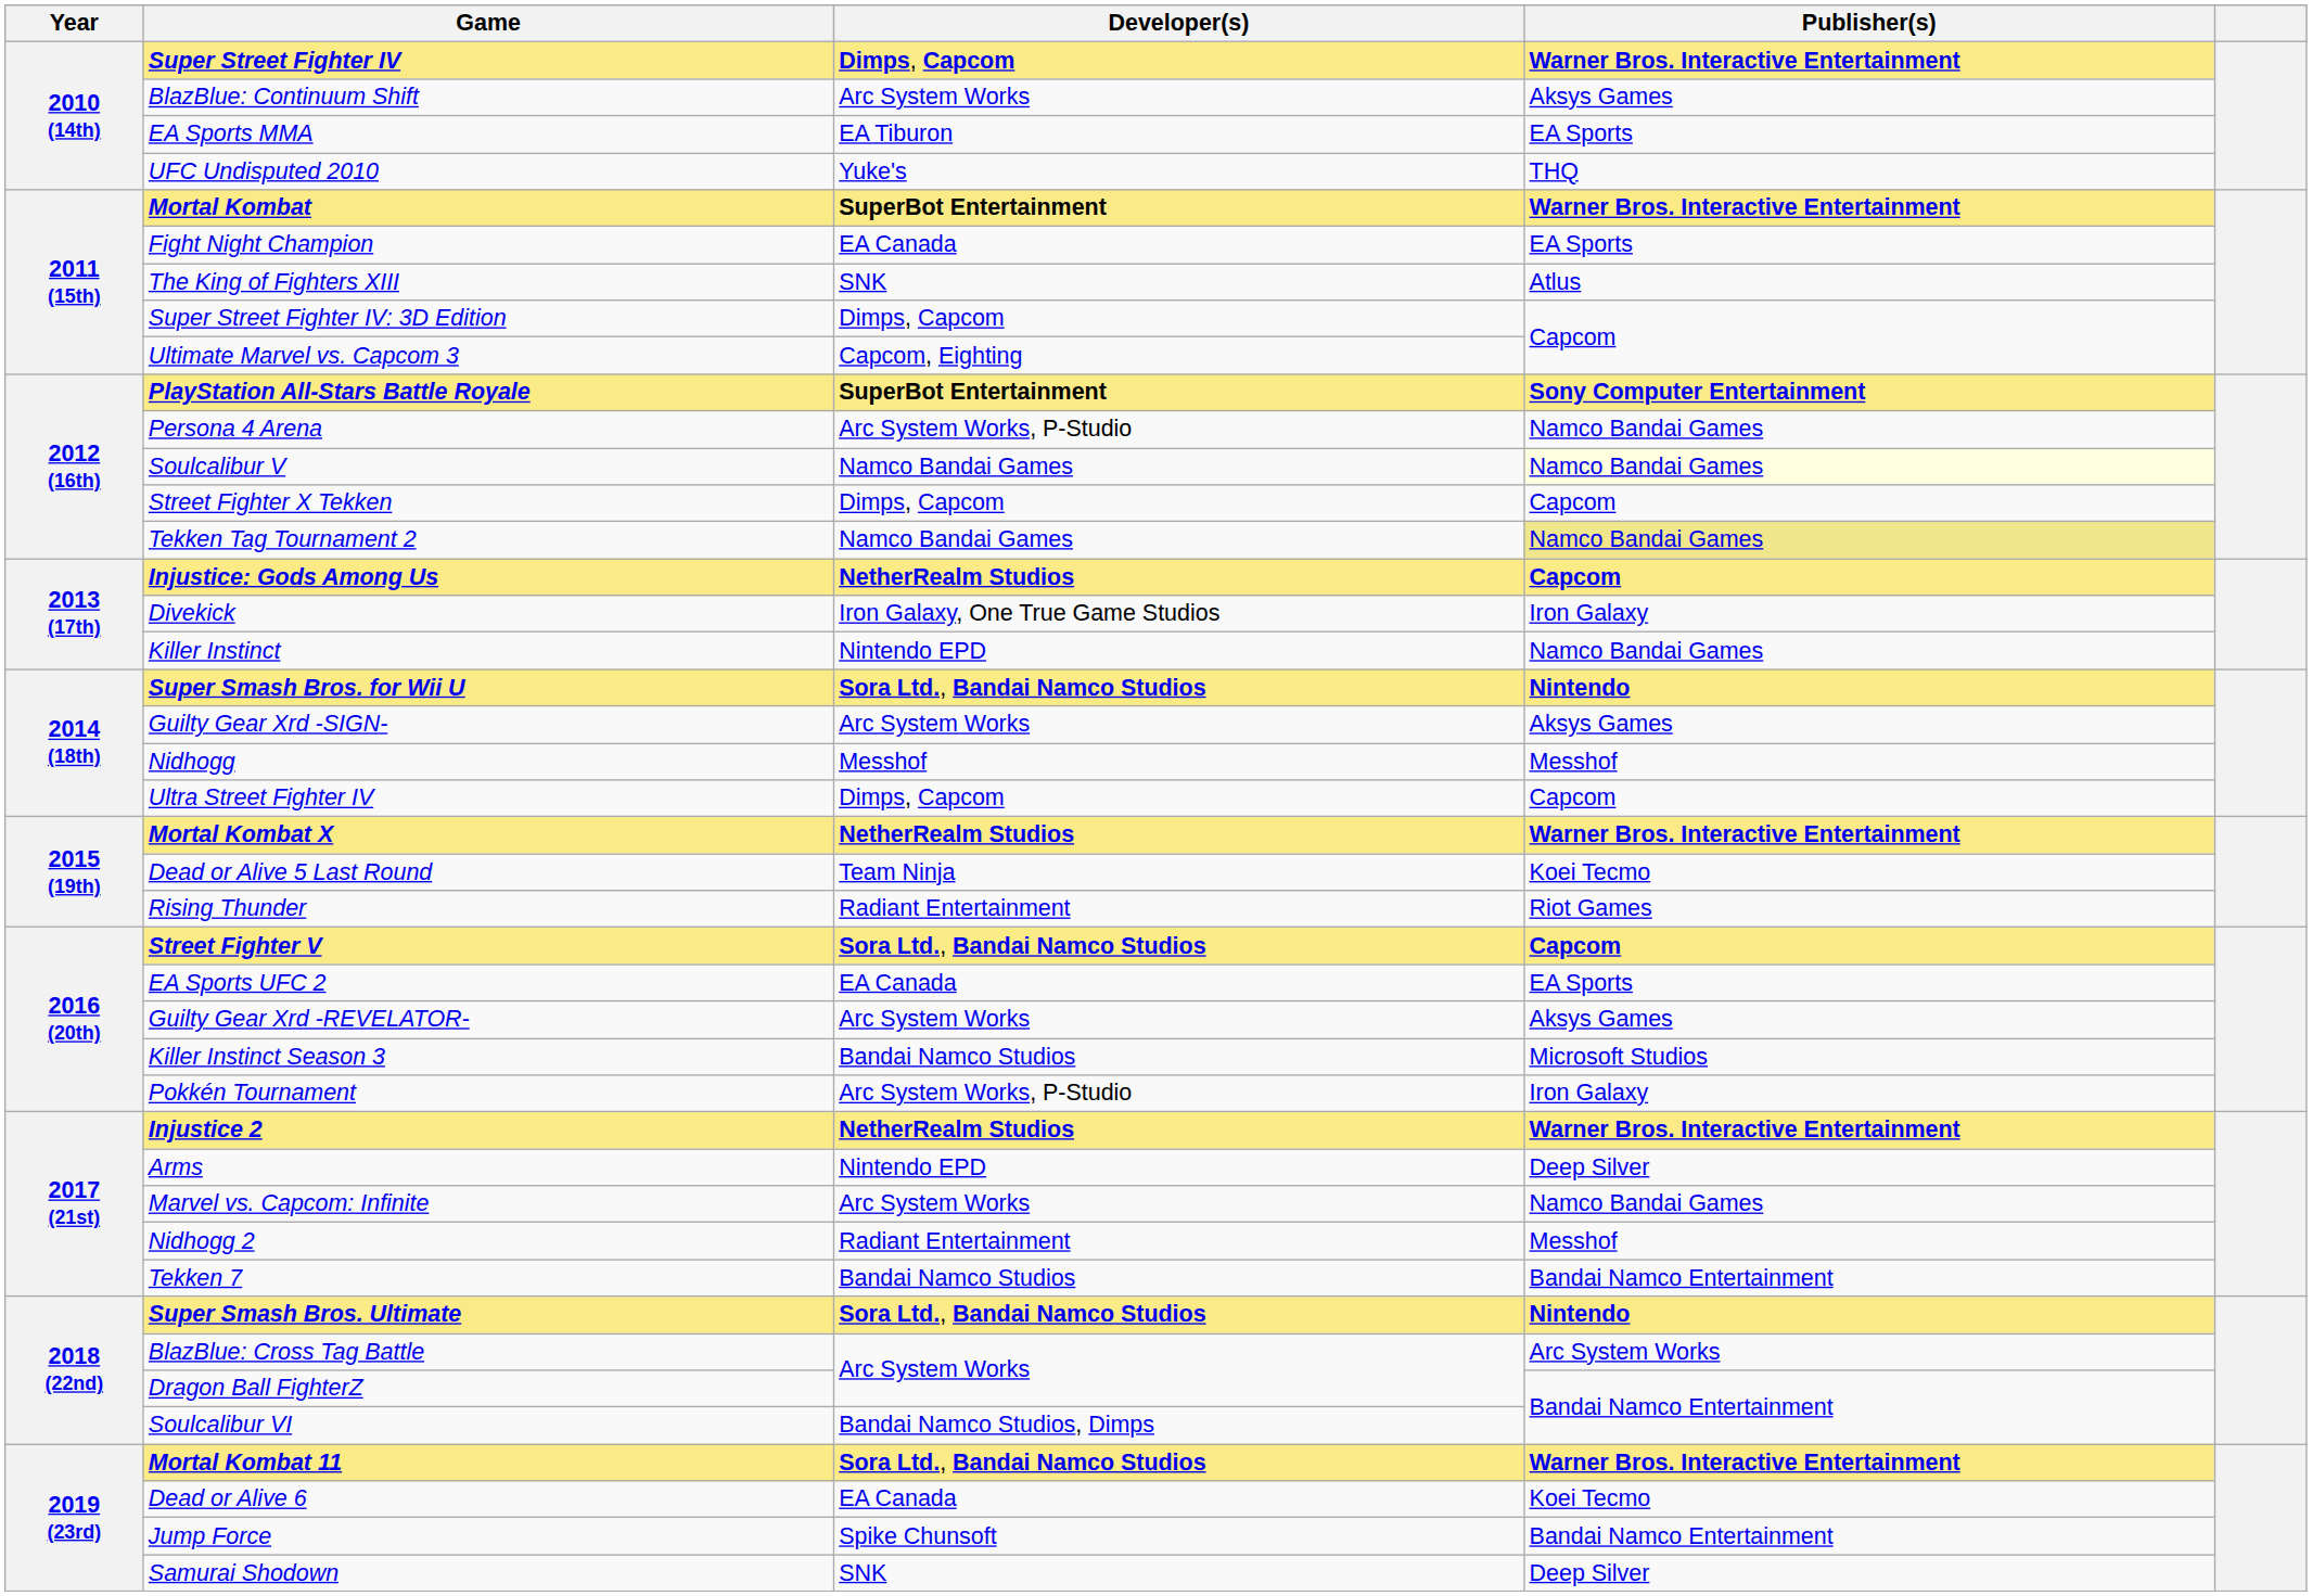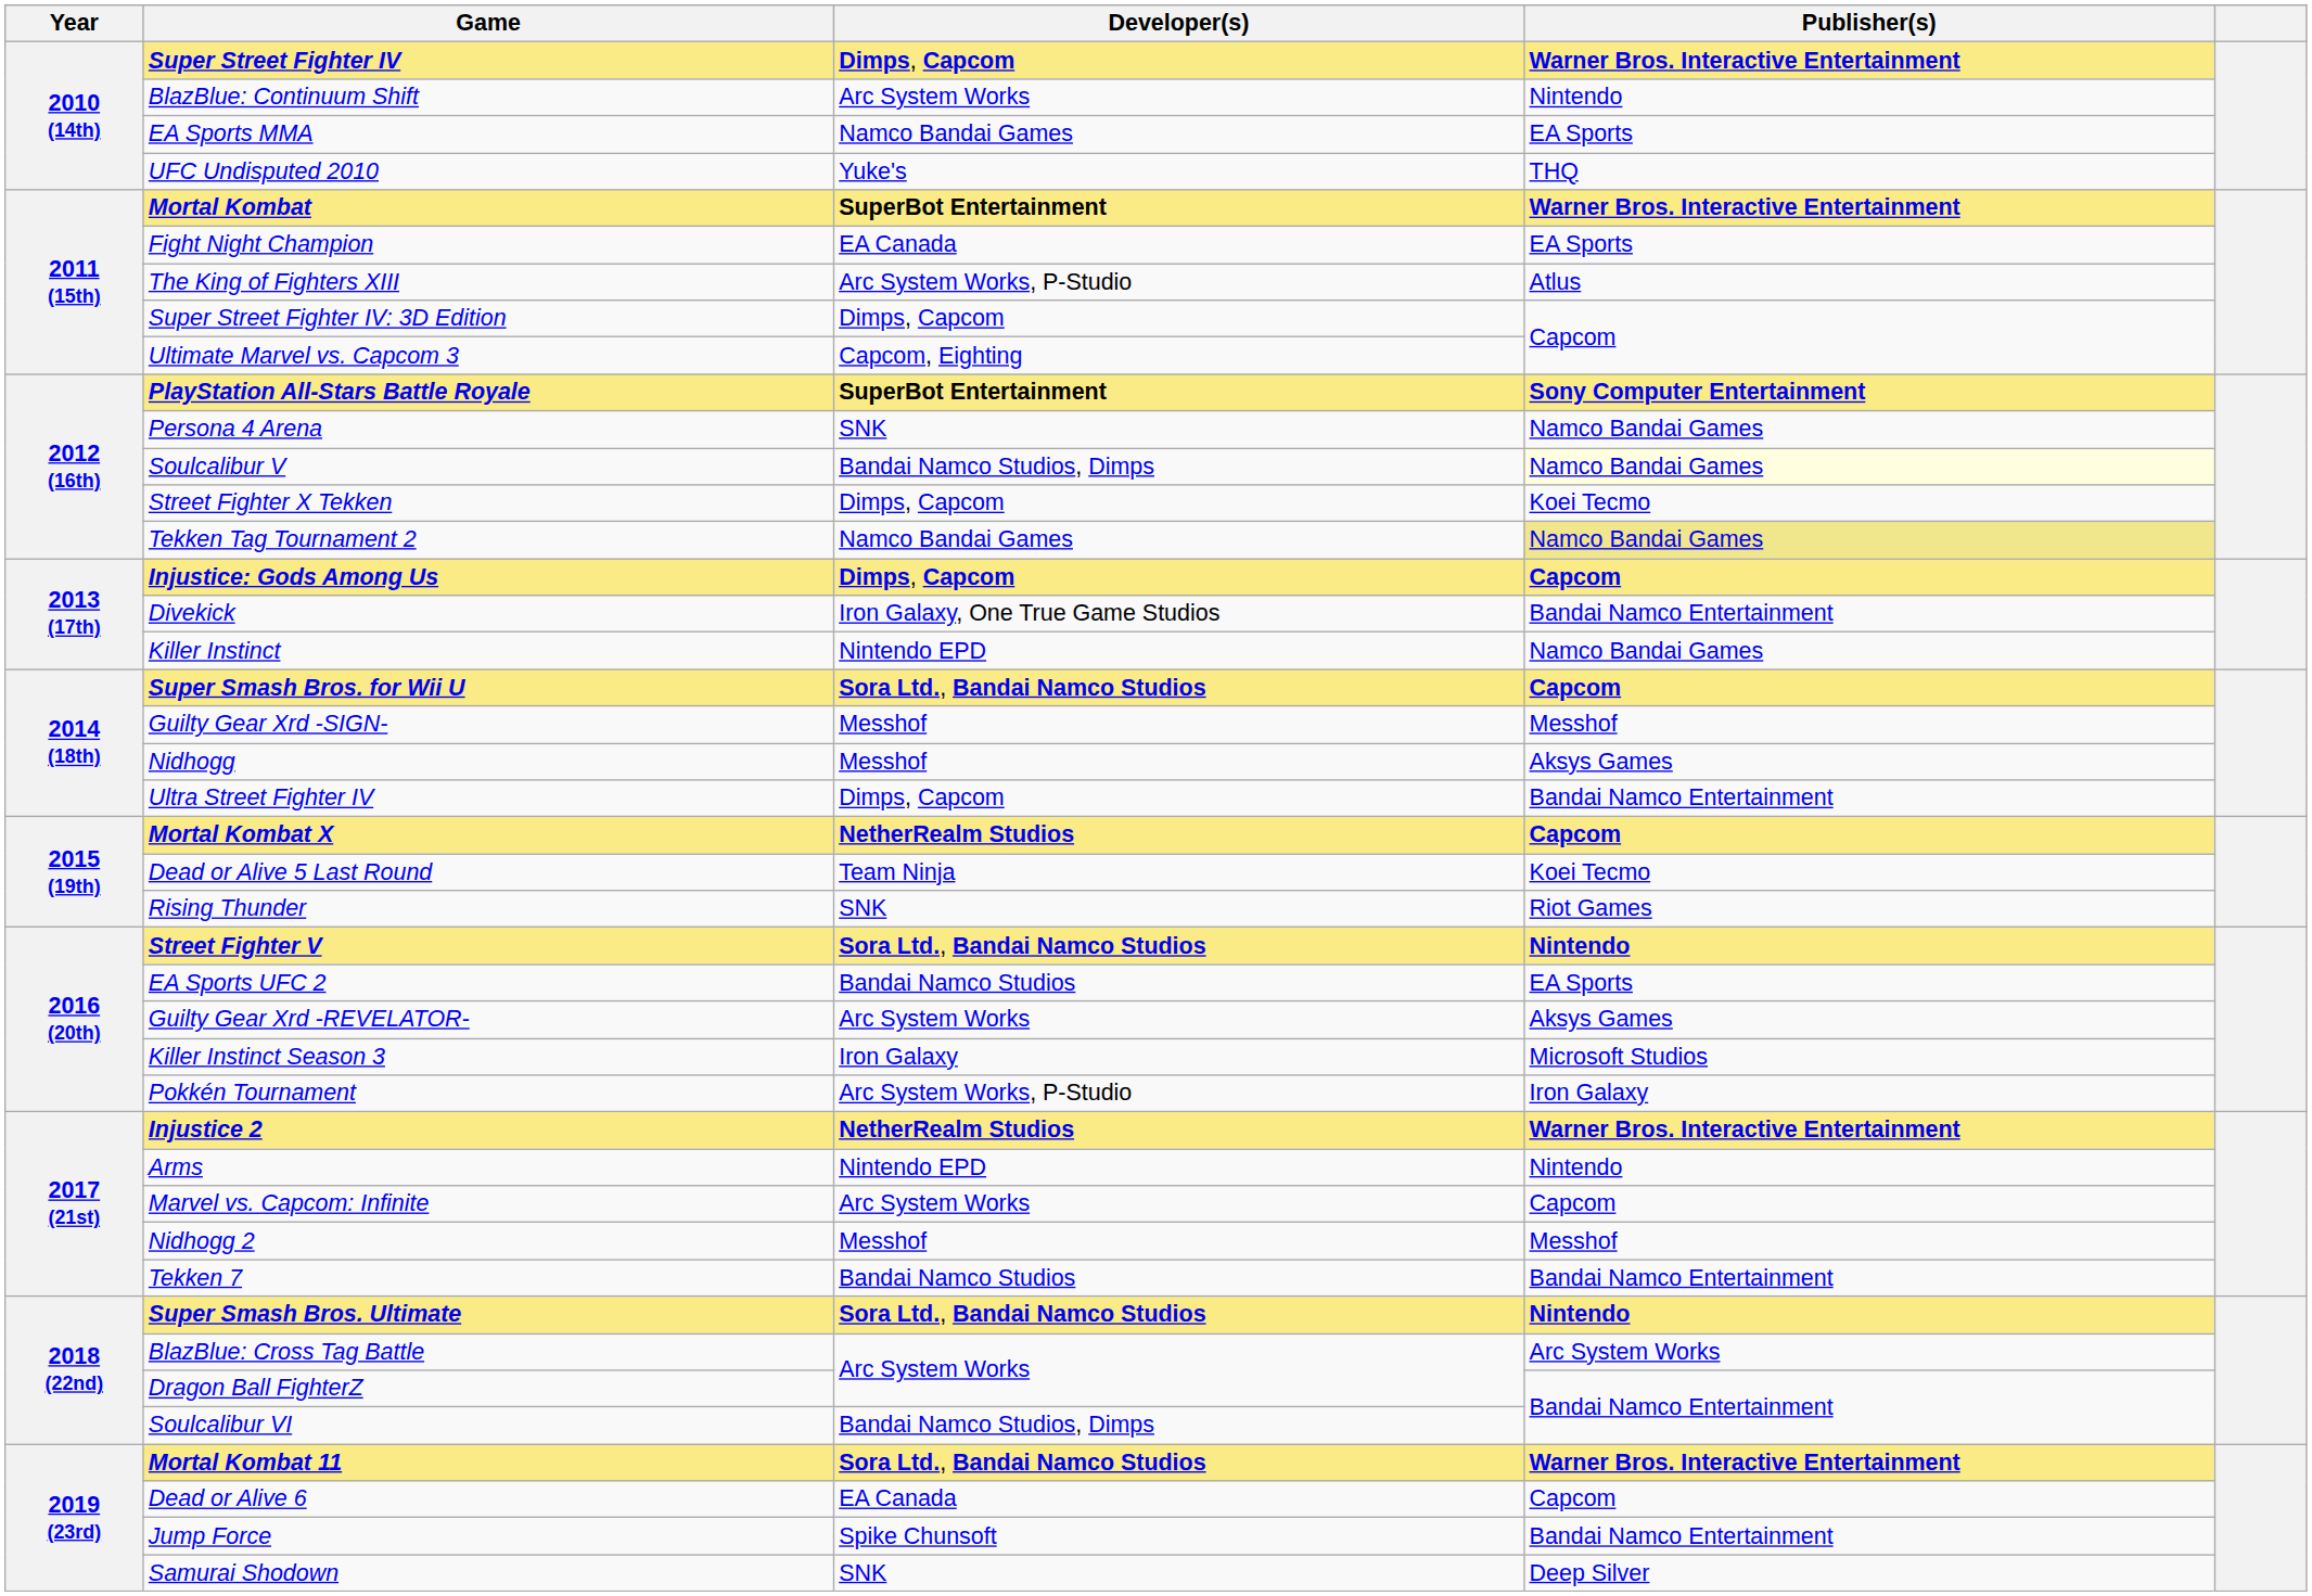BlazBlue: Continuum Shift | Publisher(s): Aksys Games -> Nintendo
EA Sports MMA | Developer(s): EA Tiburon -> Namco Bandai Games
The King of Fighters XIII | Developer(s): SNK -> Arc System Works, P-Studio
Persona 4 Arena | Developer(s): Arc System Works, P-Studio -> SNK
Soulcalibur V | Developer(s): Namco Bandai Games -> Bandai Namco Studios, Dimps
Street Fighter X Tekken | Publisher(s): Capcom -> Koei Tecmo
Injustice: Gods Among Us | Developer(s): NetherRealm Studios -> Dimps, Capcom
Divekick | Publisher(s): Iron Galaxy -> Bandai Namco Entertainment
Super Smash Bros. for Wii U | Publisher(s): Nintendo -> Capcom
Guilty Gear Xrd -SIGN- | Developer(s): Arc System Works -> Messhof
Guilty Gear Xrd -SIGN- | Publisher(s): Aksys Games -> Messhof
Nidhogg | Publisher(s): Messhof -> Aksys Games
Ultra Street Fighter IV | Publisher(s): Capcom -> Bandai Namco Entertainment
Mortal Kombat X | Publisher(s): Warner Bros. Interactive Entertainment -> Capcom
Rising Thunder | Developer(s): Radiant Entertainment -> SNK
Street Fighter V | Publisher(s): Capcom -> Nintendo
EA Sports UFC 2 | Developer(s): EA Canada -> Bandai Namco Studios
Killer Instinct Season 3 | Developer(s): Bandai Namco Studios -> Iron Galaxy
Arms | Publisher(s): Deep Silver -> Nintendo
Marvel vs. Capcom: Infinite | Publisher(s): Namco Bandai Games -> Capcom
Nidhogg 2 | Developer(s): Radiant Entertainment -> Messhof
Dead or Alive 6 | Publisher(s): Koei Tecmo -> Capcom
